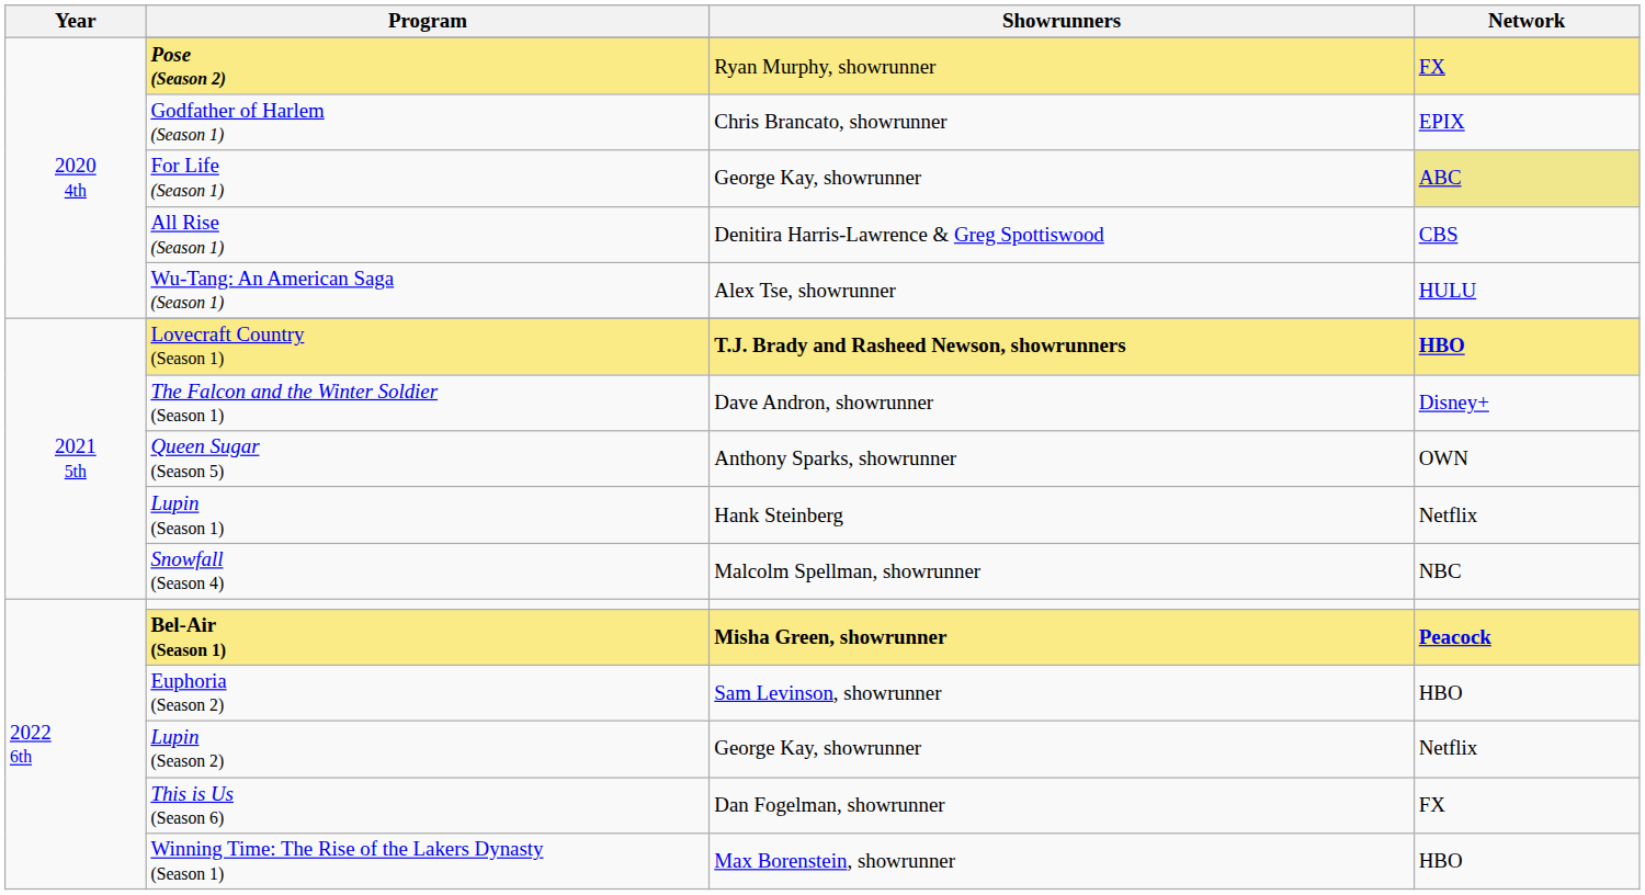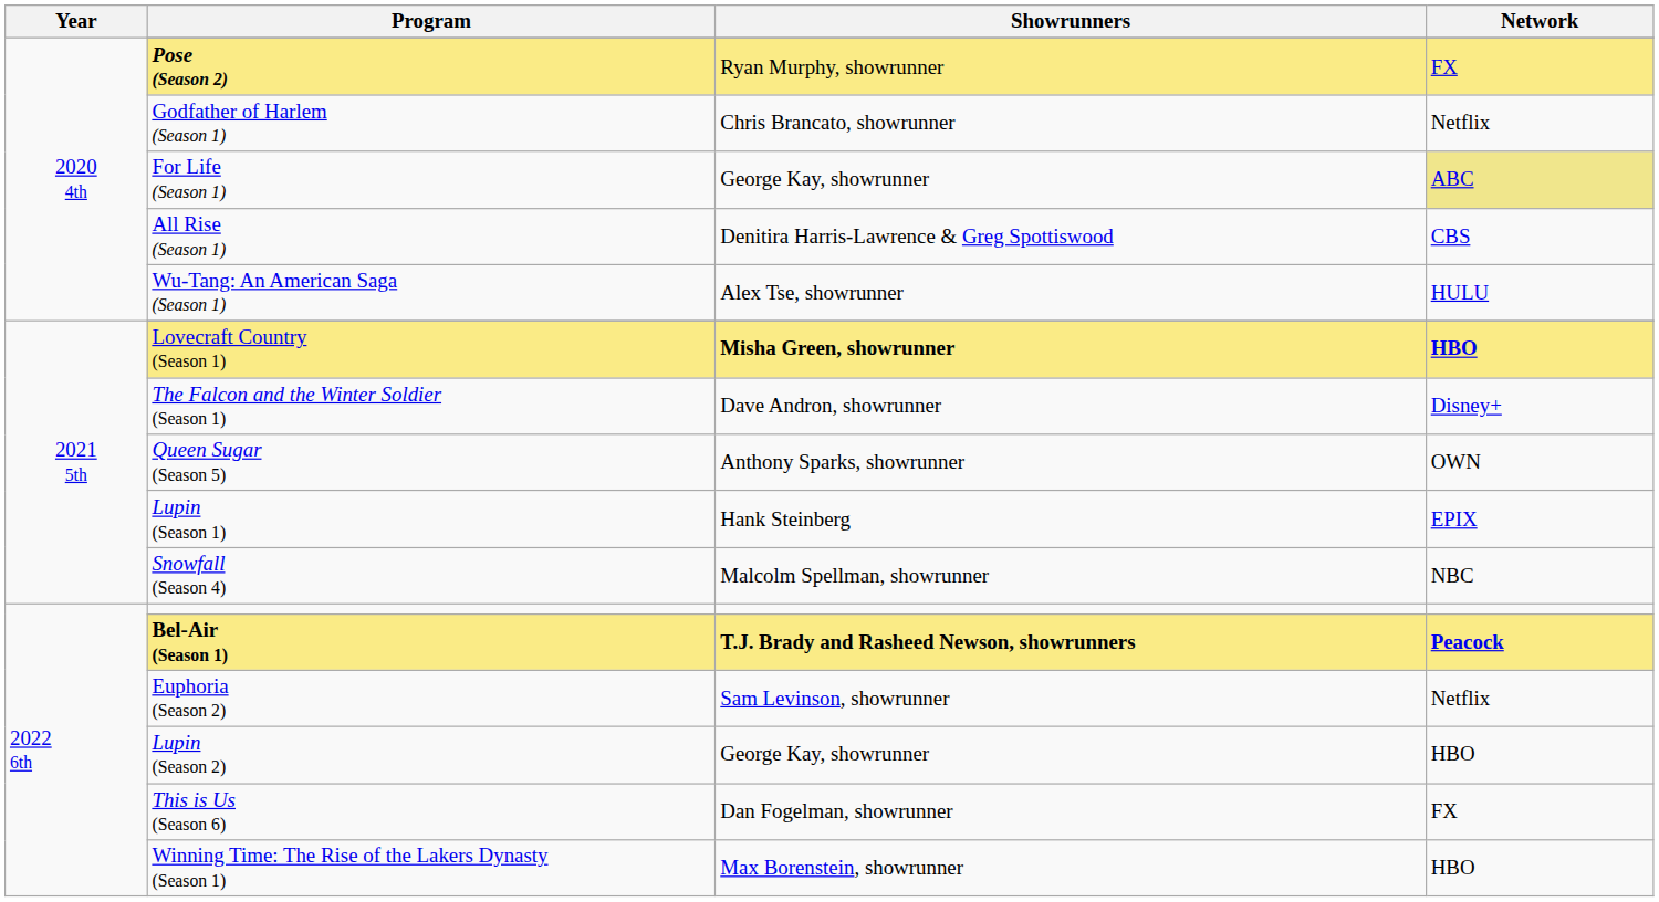Godfather of Harlem (Season 1) | Network: EPIX -> Netflix
Lovecraft Country (Season 1) | Showrunners: T.J. Brady and Rasheed Newson, showrunners -> Misha Green, showrunner
Lupin (Season 1) | Network: Netflix -> EPIX
Bel-Air (Season 1) | Showrunners: Misha Green, showrunner -> T.J. Brady and Rasheed Newson, showrunners
Euphoria (Season 2) | Network: HBO -> Netflix
Lupin (Season 2) | Network: Netflix -> HBO
